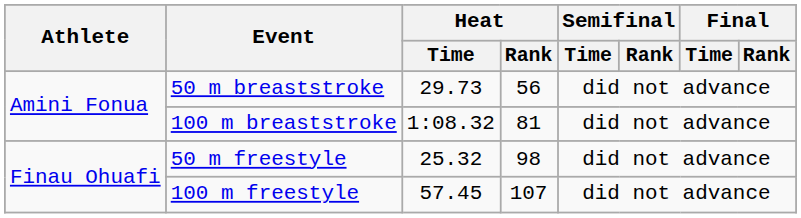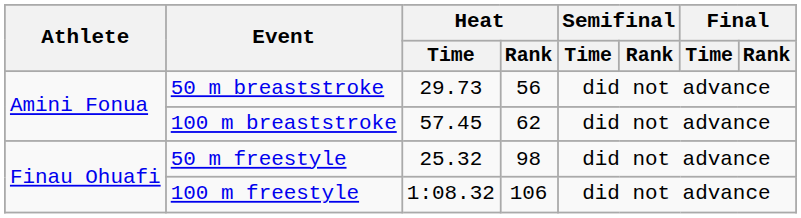100 m breaststroke | Heat / Time: 1:08.32 -> 57.45
100 m breaststroke | Heat / Rank: 81 -> 62
100 m freestyle | Heat / Time: 57.45 -> 1:08.32
100 m freestyle | Heat / Rank: 107 -> 106
